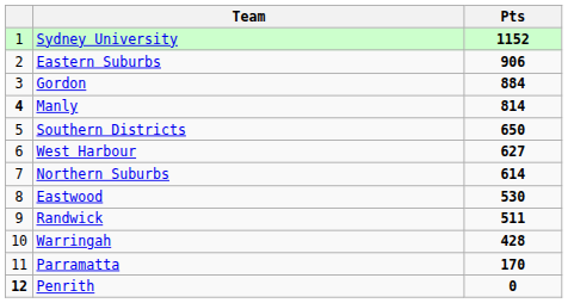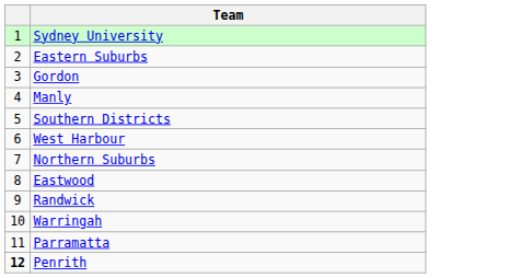- column: Pts | 1152 | 906 | 884 | 814 | 650 | 627 | 614 | 530 | 511 | 428 | 170 | 0
Manly | column 1: bold -> normal
